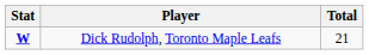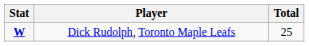Dick Rudolph, Toronto Maple Leafs | Total: 21 -> 25
